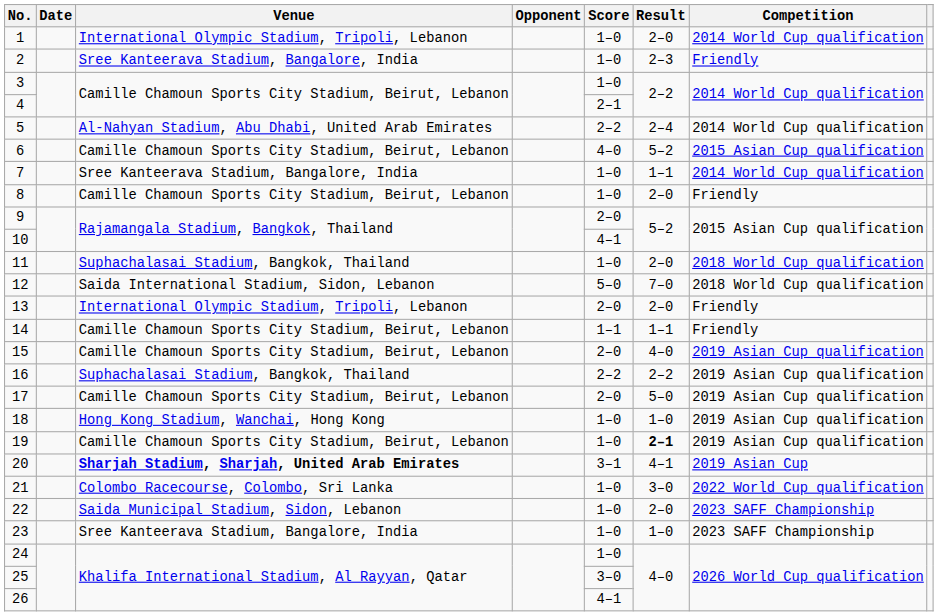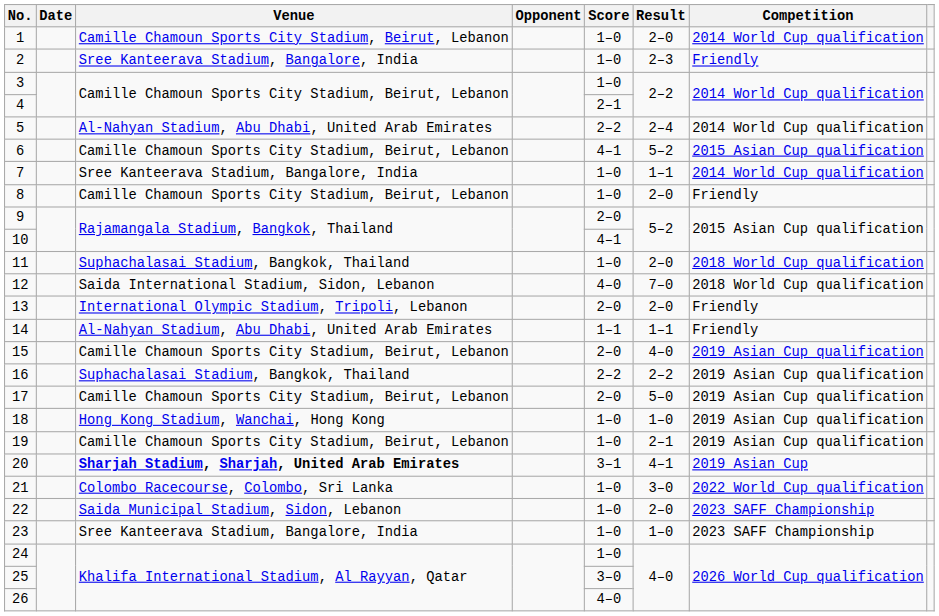1 | Venue: International Olympic Stadium, Tripoli, Lebanon -> Camille Chamoun Sports City Stadium, Beirut, Lebanon
6 | Score: 4–0 -> 4–1
12 | Score: 5–0 -> 4–0
14 | Venue: Camille Chamoun Sports City Stadium, Beirut, Lebanon -> Al-Nahyan Stadium, Abu Dhabi, United Arab Emirates
19 | Result: bold -> normal
26 | Score: 4–1 -> 4–0
